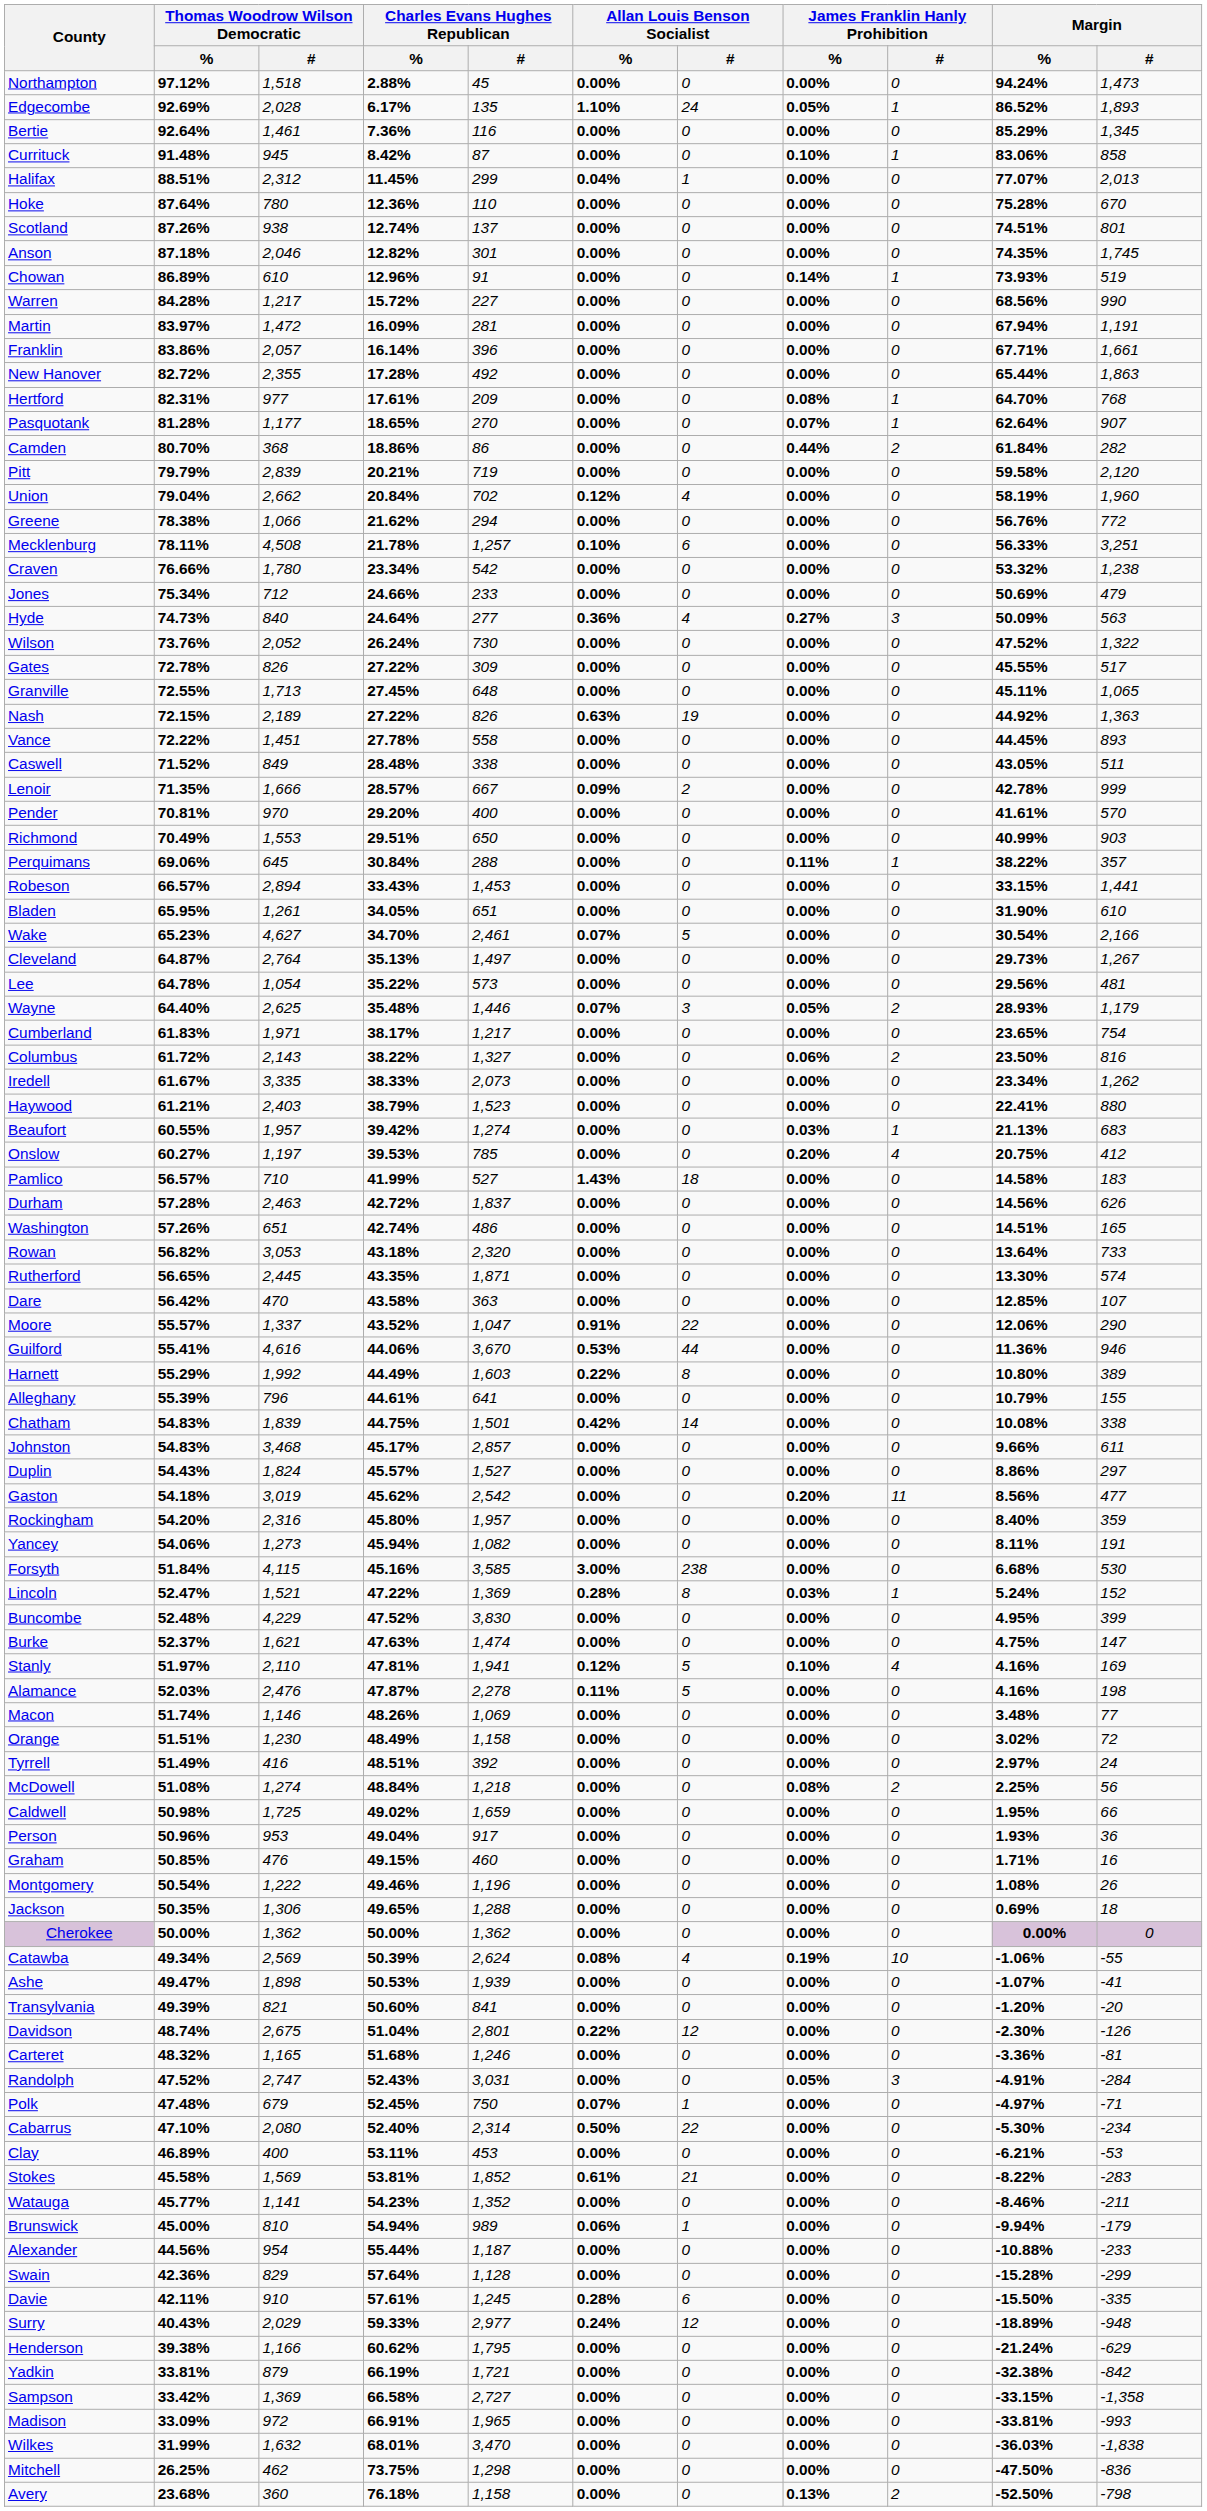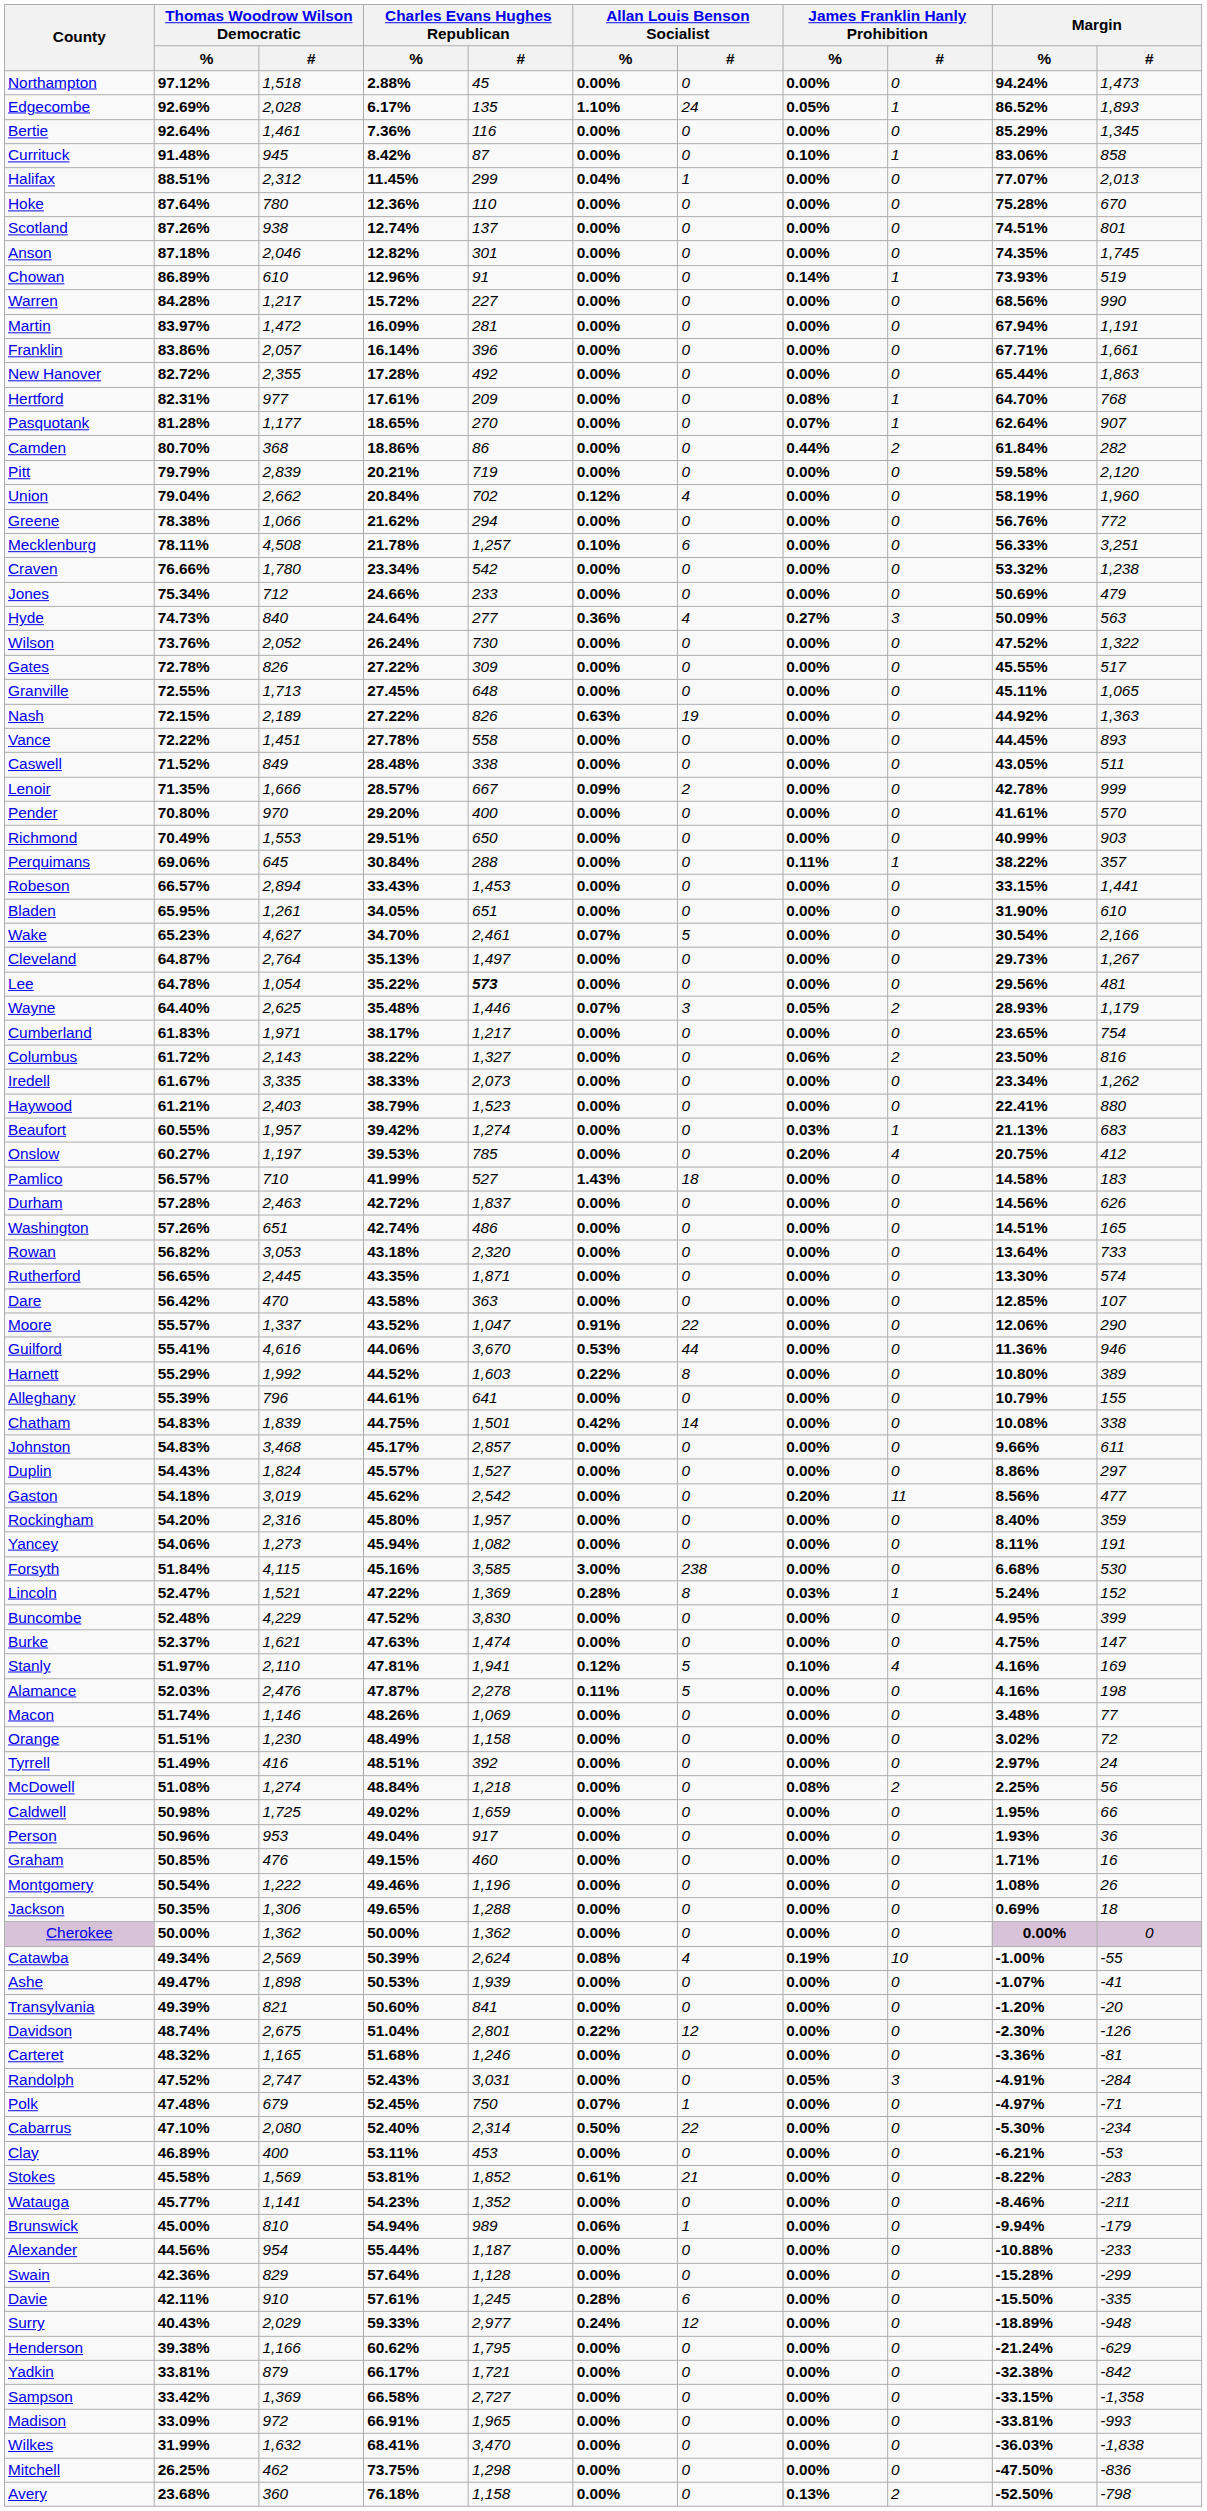Pender | Thomas Woodrow Wilson Democratic / %: 70.81% -> 70.80%
Lee | Charles Evans Hughes Republican / #: normal -> bold
Harnett | Charles Evans Hughes Republican / %: 44.49% -> 44.52%
Catawba | Margin / %: -1.06% -> -1.00%
Yadkin | Charles Evans Hughes Republican / %: 66.19% -> 66.17%
Wilkes | Charles Evans Hughes Republican / %: 68.01% -> 68.41%
